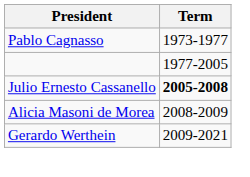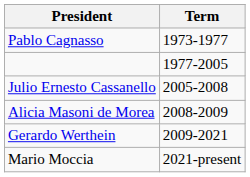Julio Ernesto Cassanello | Term: bold -> normal
+ row: Mario Moccia | 2021-present
